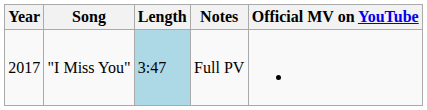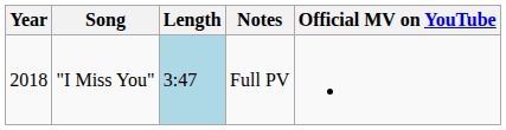"I Miss You" | Year: 2017 -> 2018
